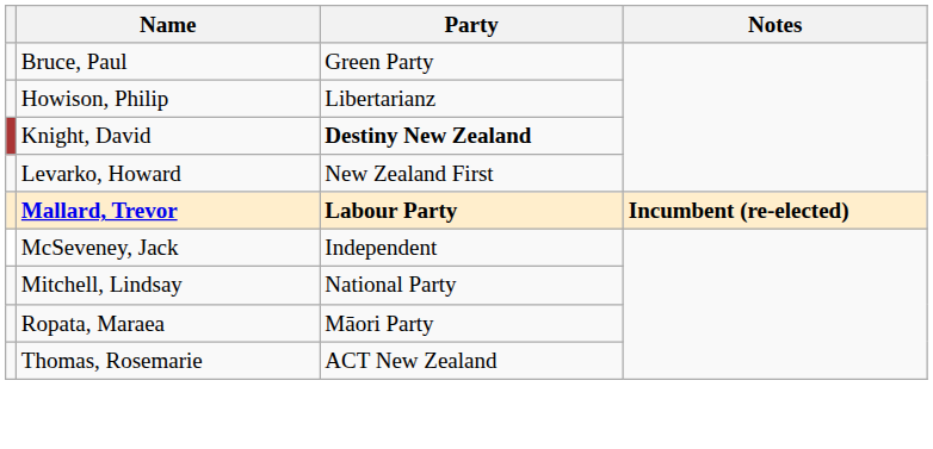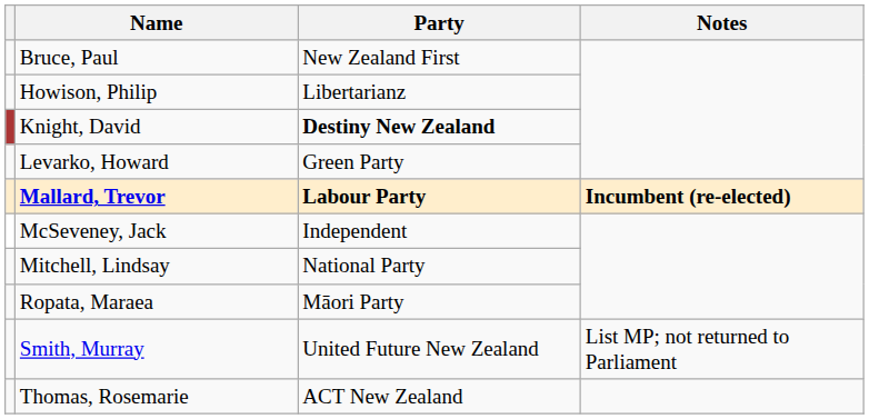Bruce, Paul | Party: Green Party -> New Zealand First
Levarko, Howard | Party: New Zealand First -> Green Party
+ row: Smith, Murray | United Future New Zealand | List MP; not returned to Parliament
